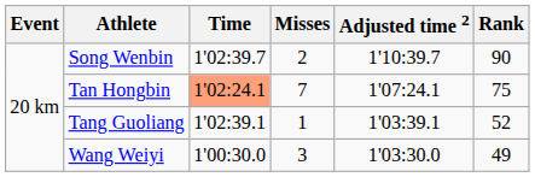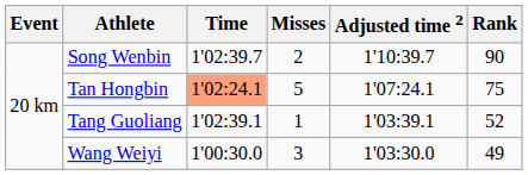Tan Hongbin | Misses: 7 -> 5
